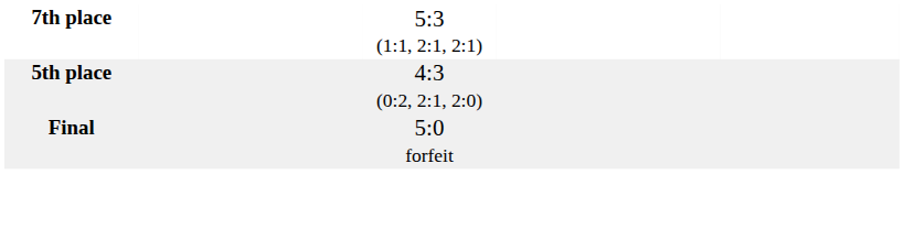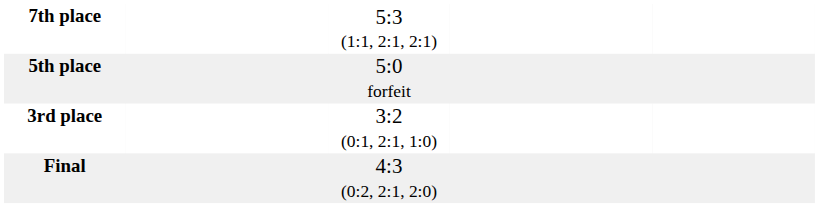5th place | column 3: 4:3 (0:2, 2:1, 2:0) -> 5:0 forfeit
+ row: 3rd place | 3:2 (0:1, 2:1, 1:0)
Final | column 3: 5:0 forfeit -> 4:3 (0:2, 2:1, 2:0)
